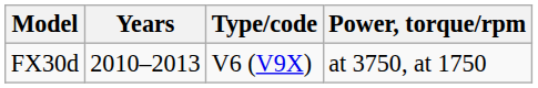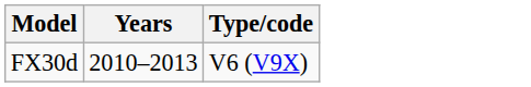- column: Power, torque/rpm | at 3750, at 1750
